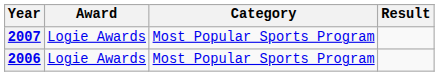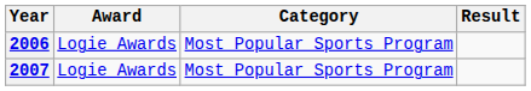rows swapped: 2006 <-> 2007
